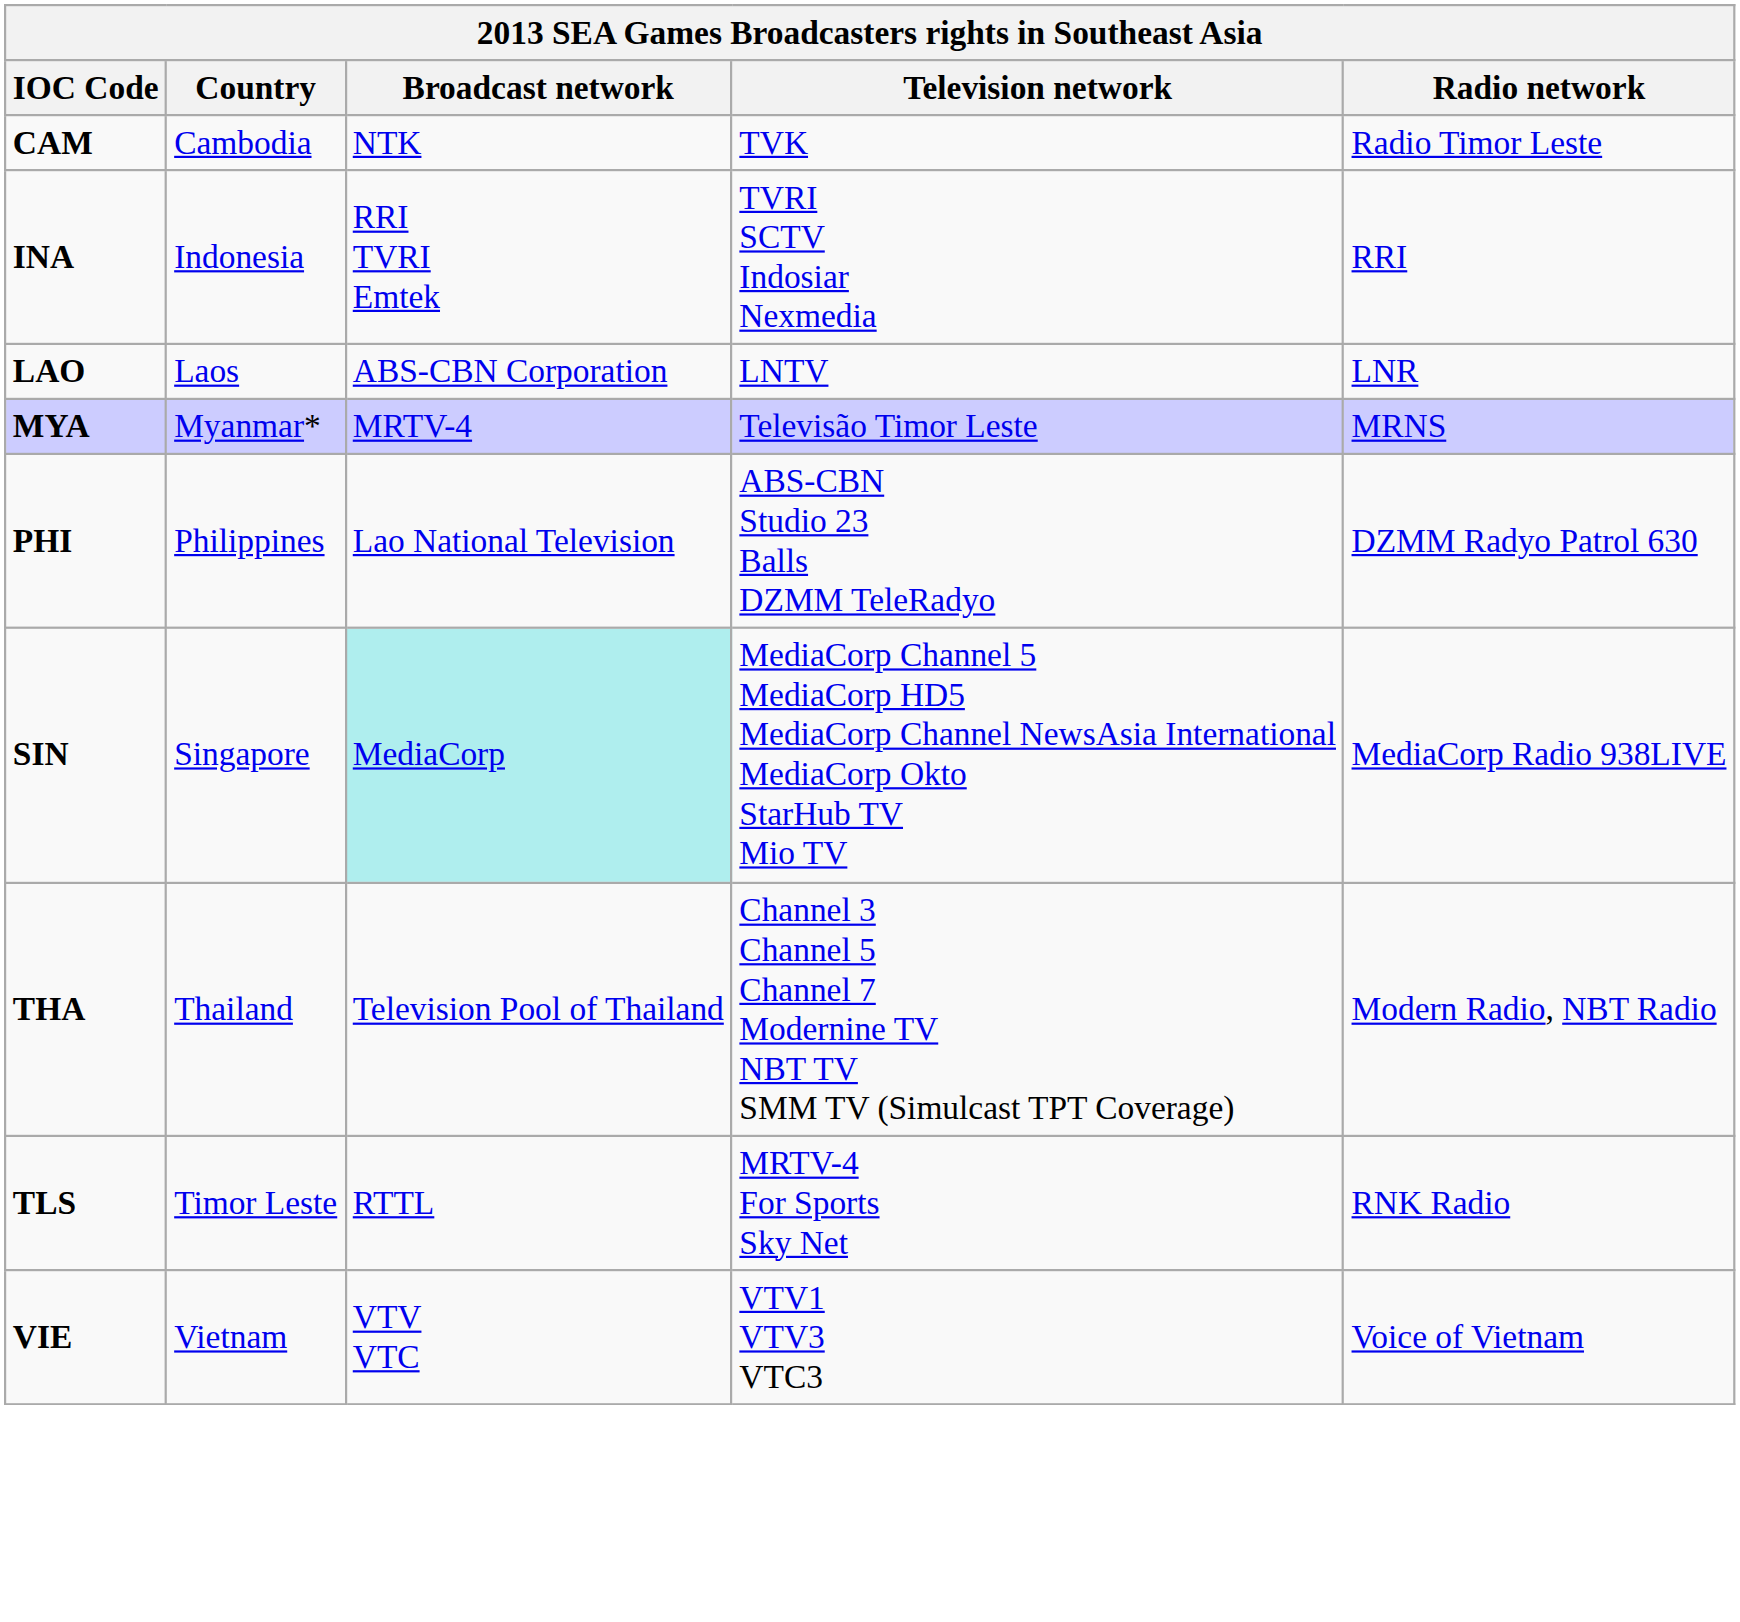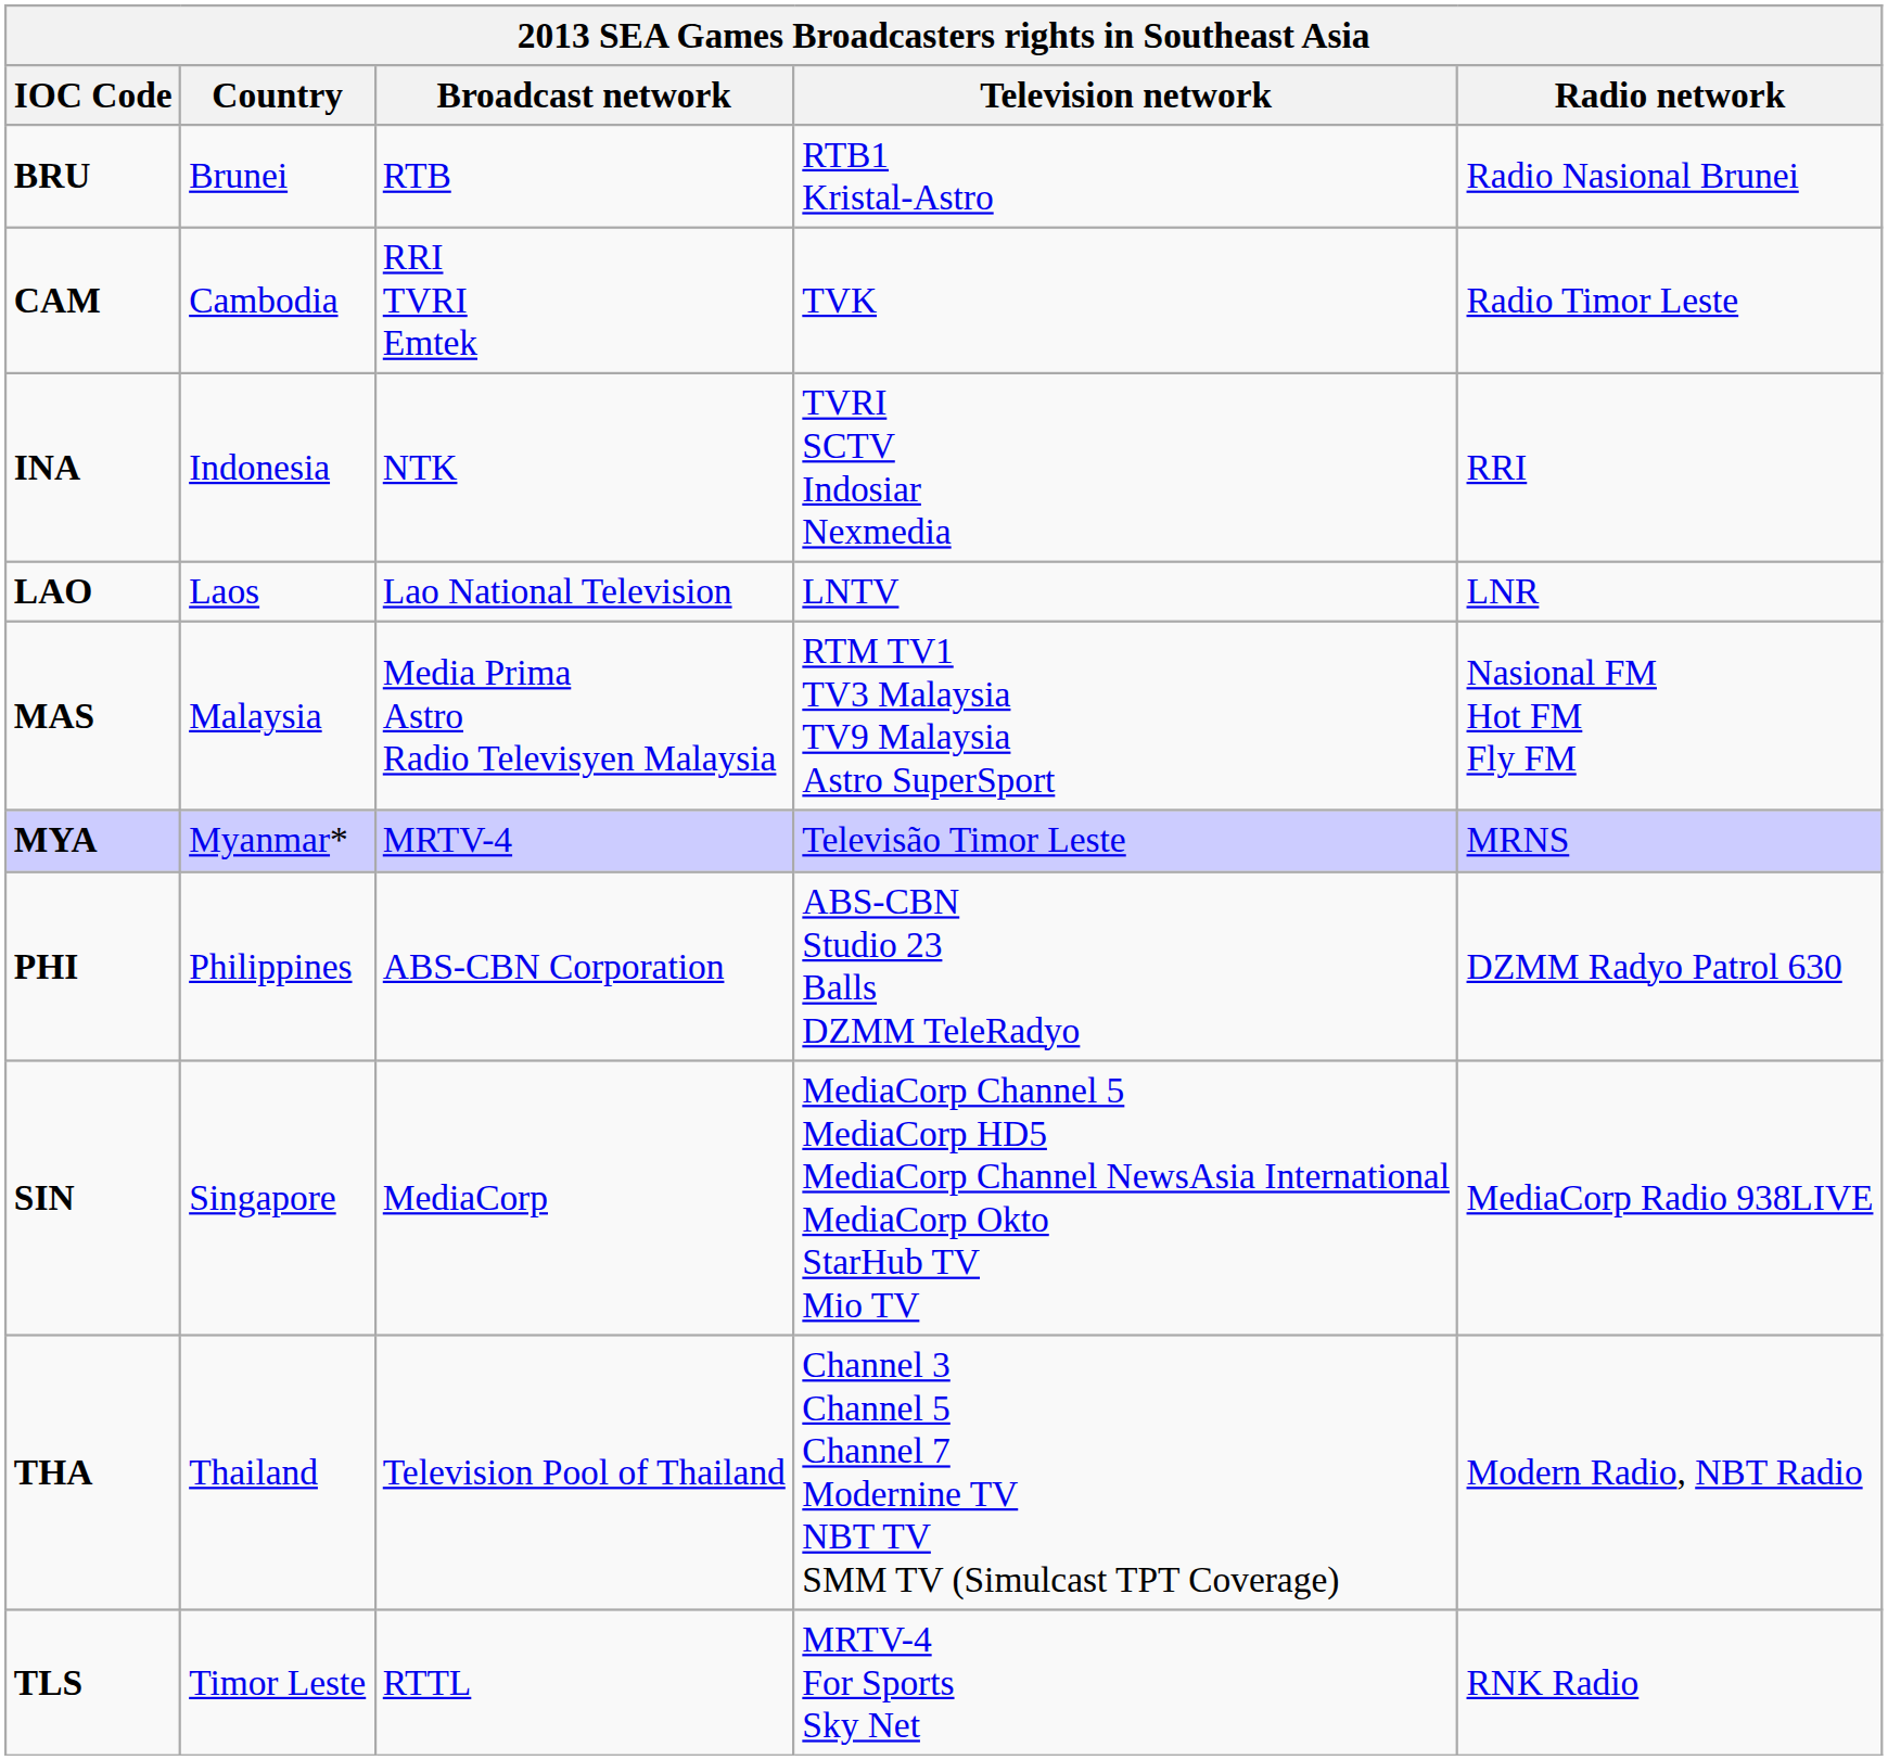+ row: BRU | Brunei | RTB | RTB1 Kristal-Astro | Radio Nasional Brunei
CAM | Broadcast network: NTK -> RRI TVRI Emtek
INA | Broadcast network: RRI TVRI Emtek -> NTK
LAO | Broadcast network: ABS-CBN Corporation -> Lao National Television
+ row: MAS | Malaysia | Media Prima Astro Radio Televisyen Malaysia | RTM TV1 TV3 Malaysia TV9 Malaysia Astro SuperSport | Nasional FM Hot FM Fly FM
PHI | Broadcast network: Lao National Television -> ABS-CBN Corporation
SIN | Broadcast network: paleturquoise background -> no background
- row: VIE | Vietnam | VTV VTC | VTV1 VTV3 VTC3 | Voice of Vietnam
